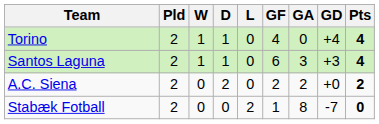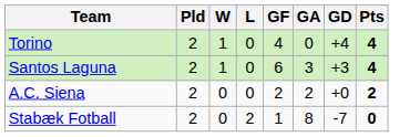- column: D | 1 | 1 | 2 | 0
